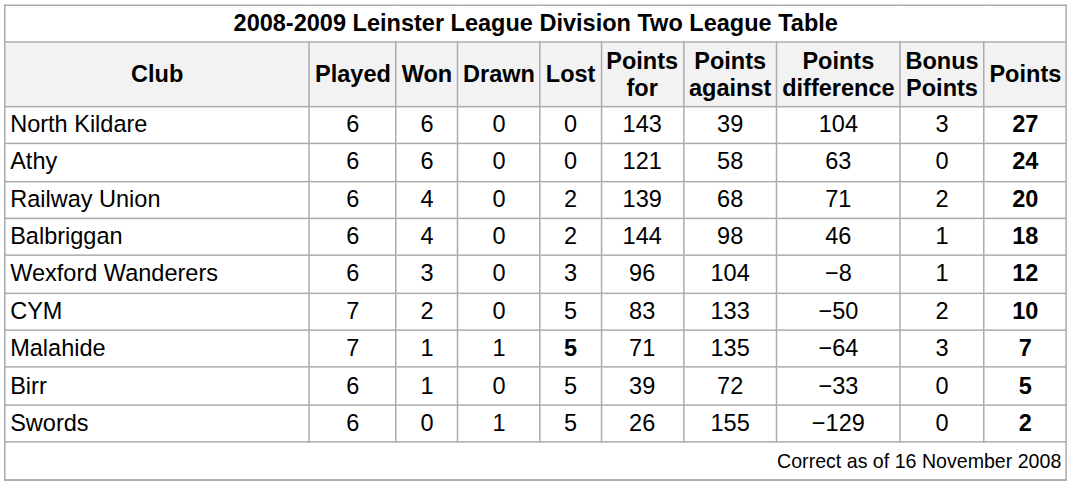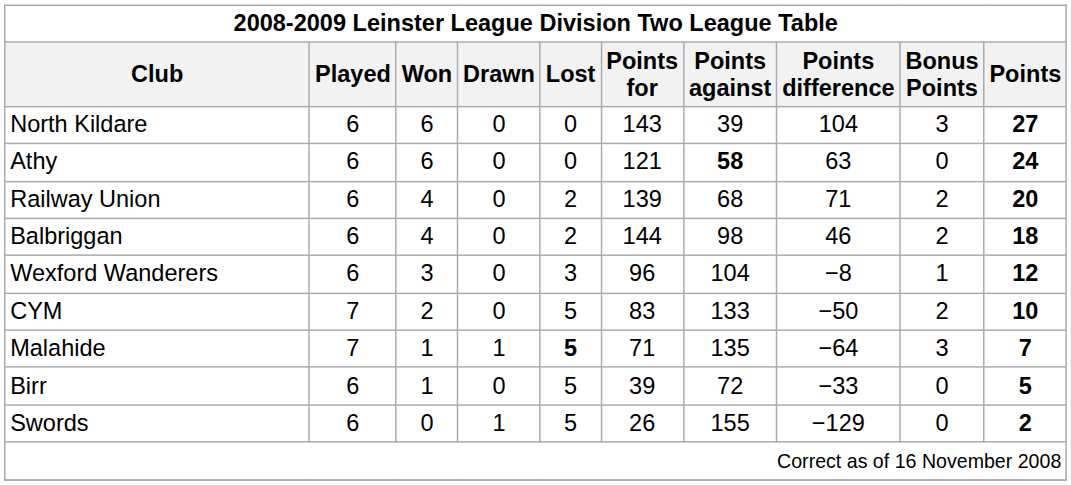Athy | Points against: normal -> bold
Balbriggan | Bonus Points: 1 -> 2
